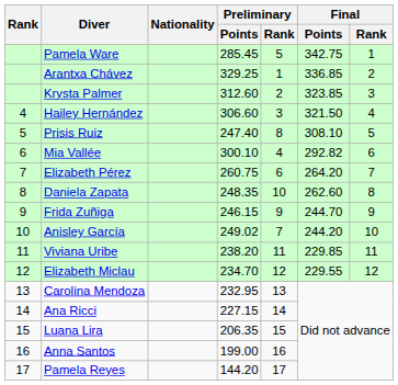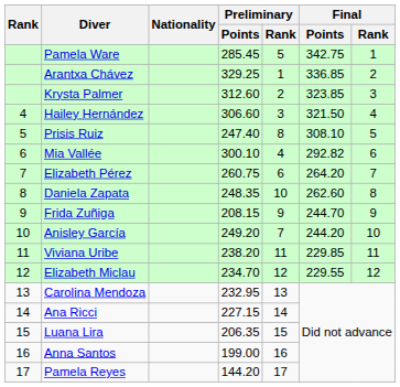Frida Zuñiga | Preliminary / Points: 246.15 -> 208.15
Anisley García | Preliminary / Points: 249.02 -> 249.20
